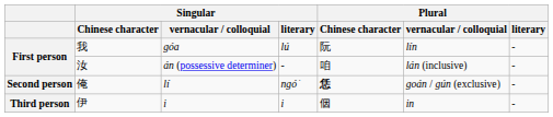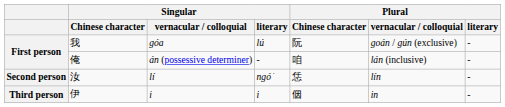góa | Plural / vernacular / colloquial: lín -> goán / gún (exclusive)
án (possessive determiner) | Singular / Chinese character: 汝 -> 俺
lí | Singular / Chinese character: 俺 -> 汝
lí | Plural / Chinese character: bold -> normal
lí | Plural / vernacular / colloquial: goán / gún (exclusive) -> lín
